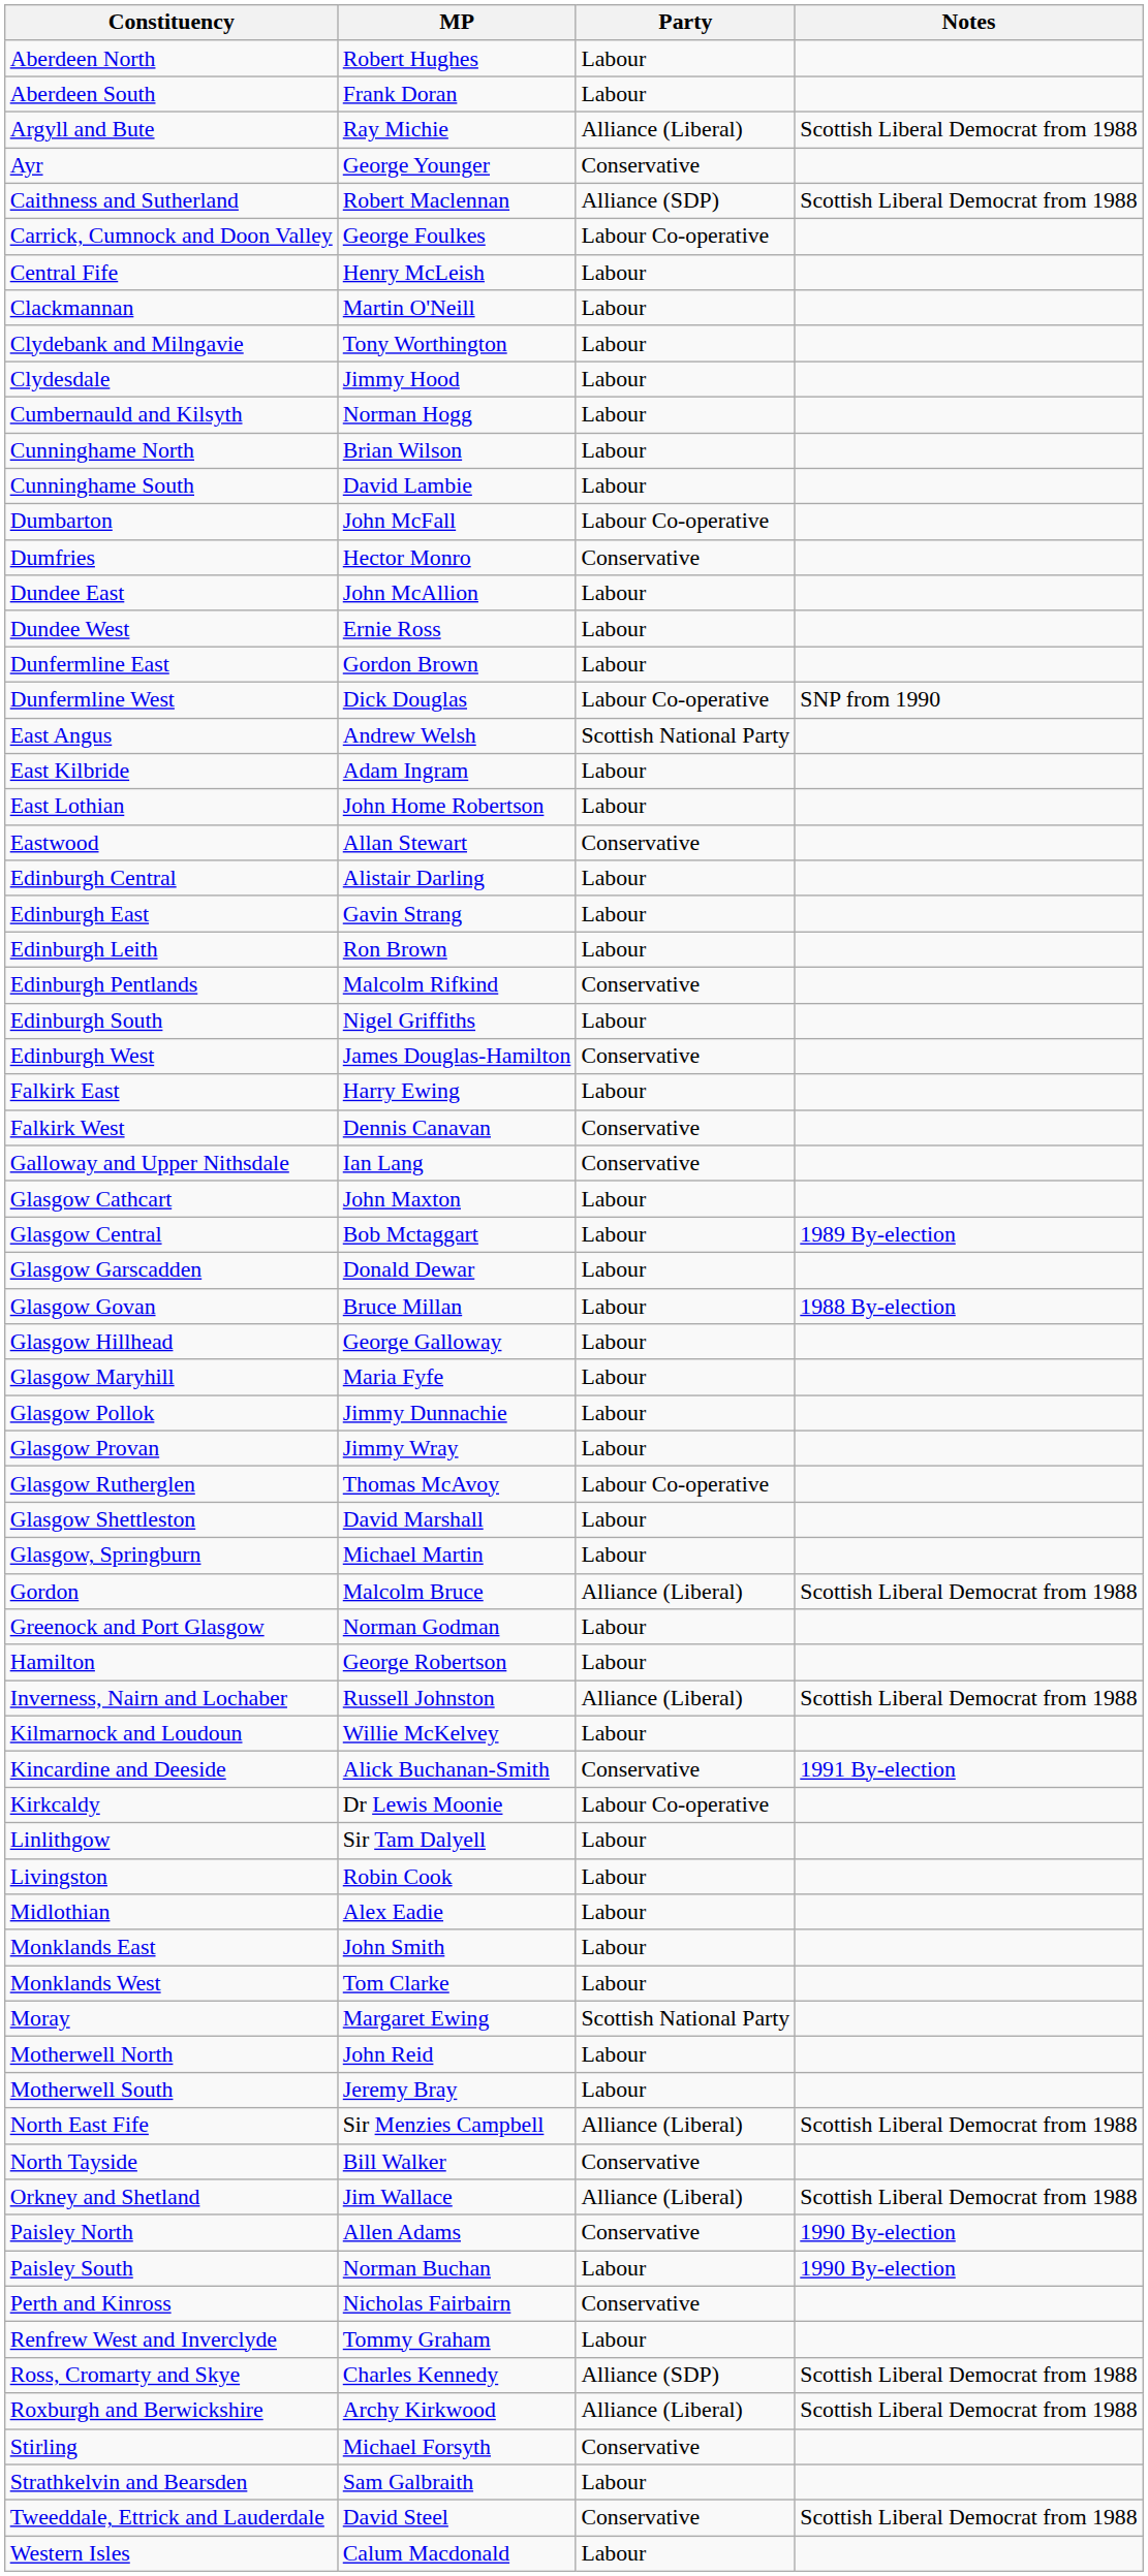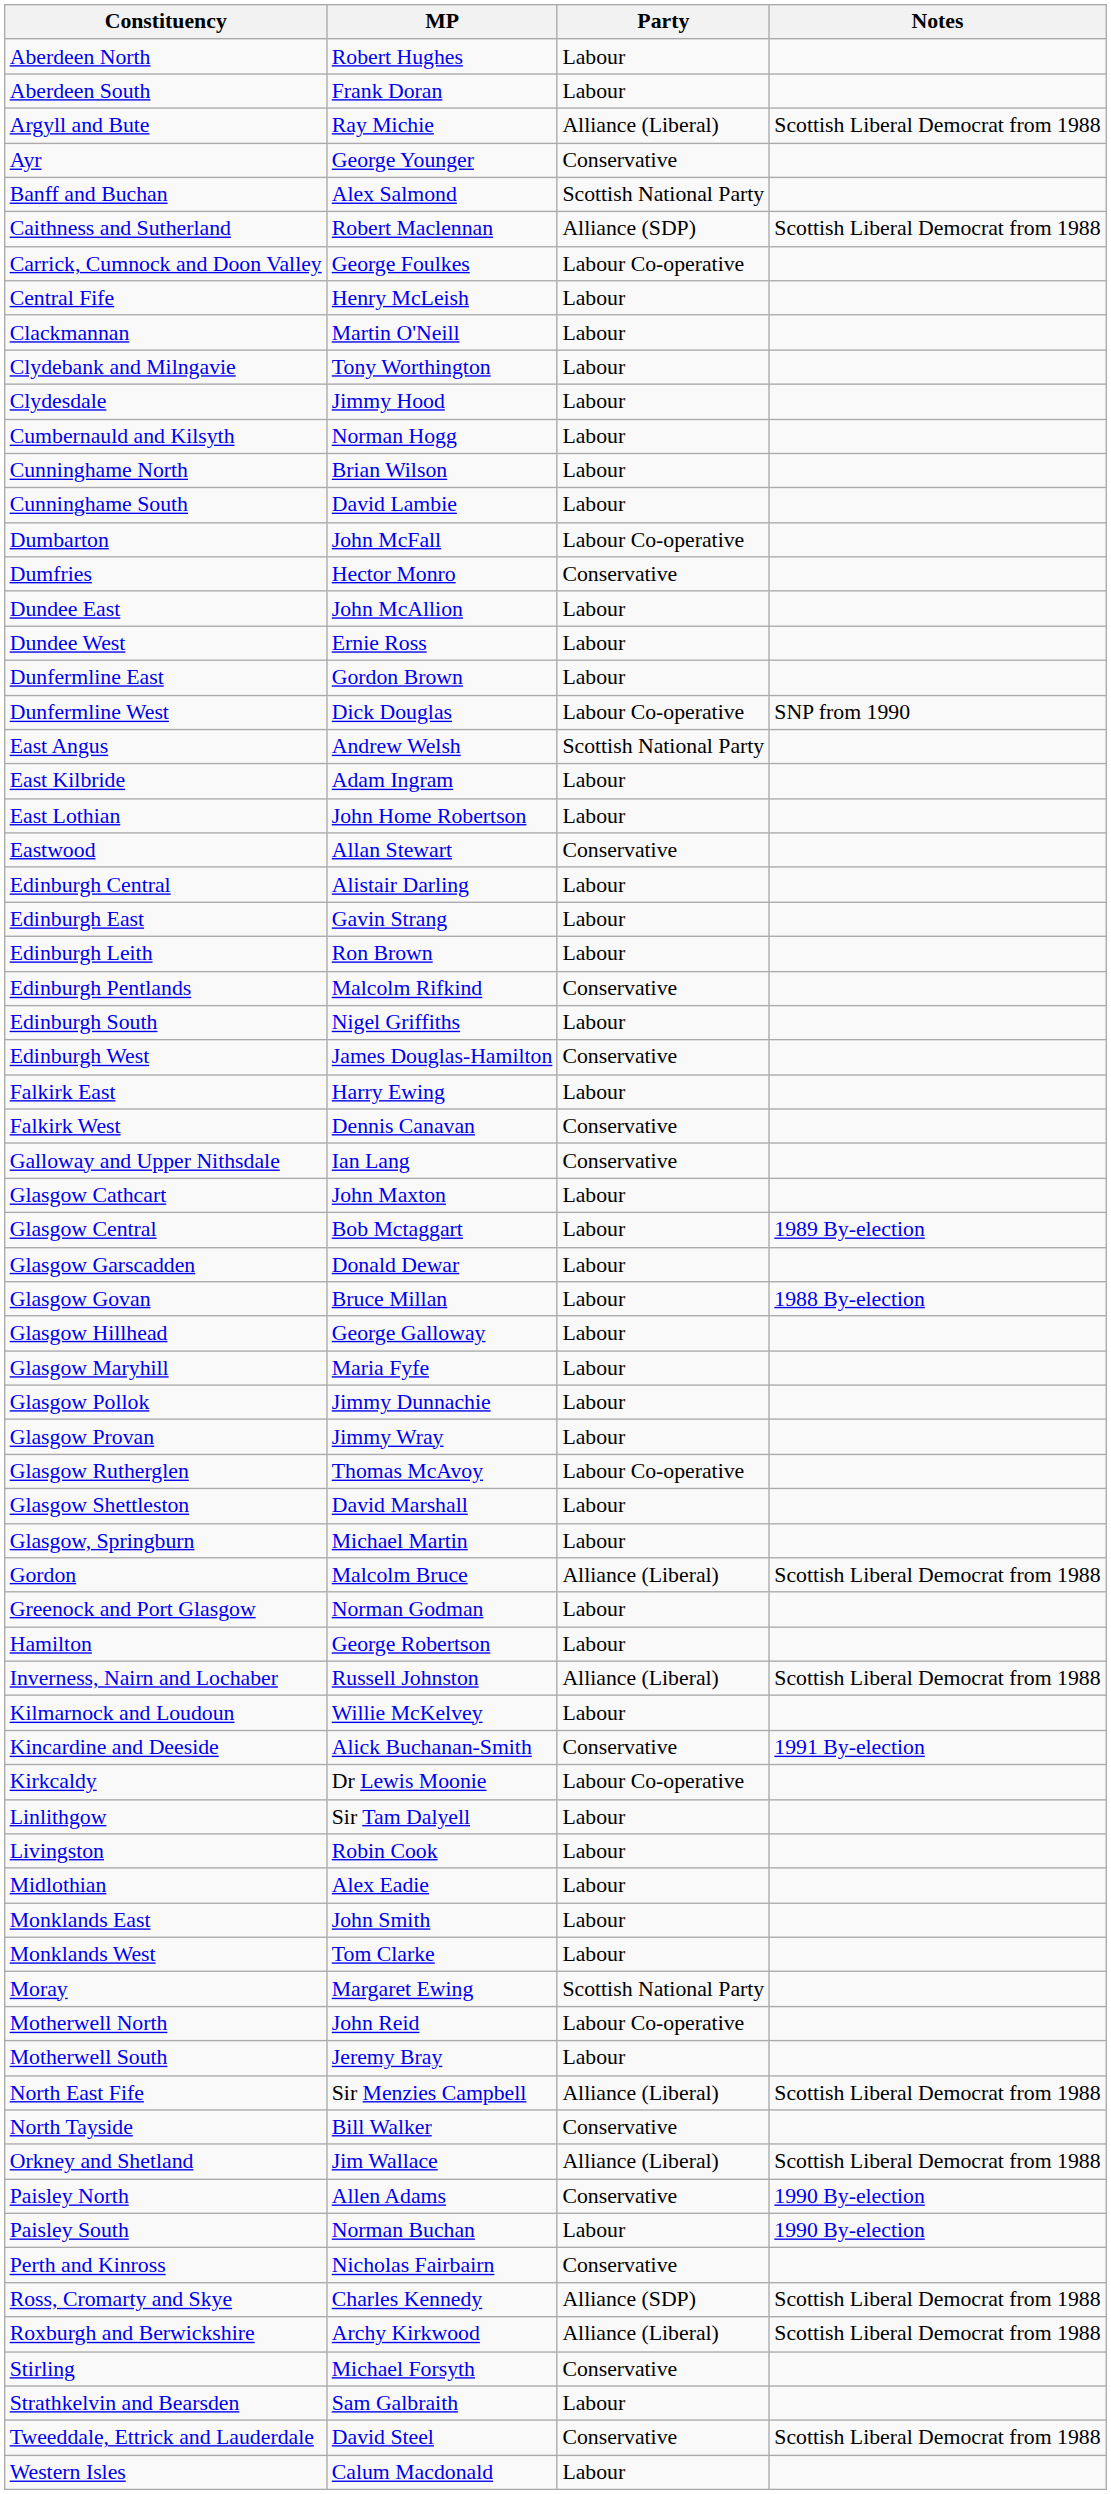+ row: Banff and Buchan | Alex Salmond | Scottish National Party
Motherwell North | Party: Labour -> Labour Co-operative
- row: Renfrew West and Inverclyde | Tommy Graham | Labour
